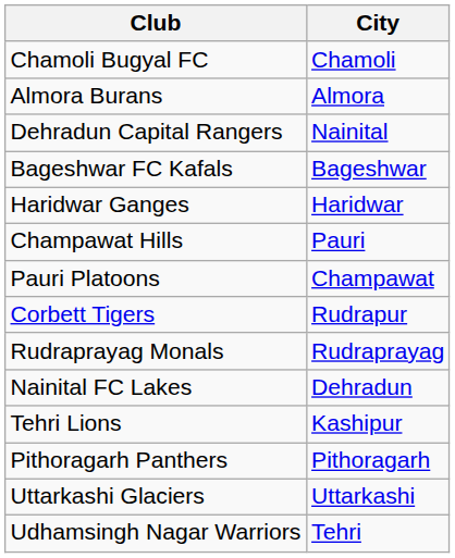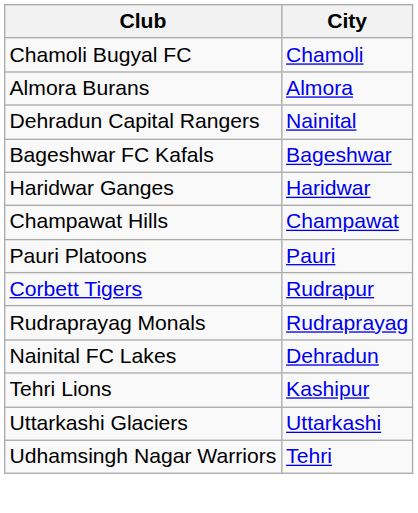Champawat Hills | City: Pauri -> Champawat
Pauri Platoons | City: Champawat -> Pauri
- row: Pithoragarh Panthers | Pithoragarh
